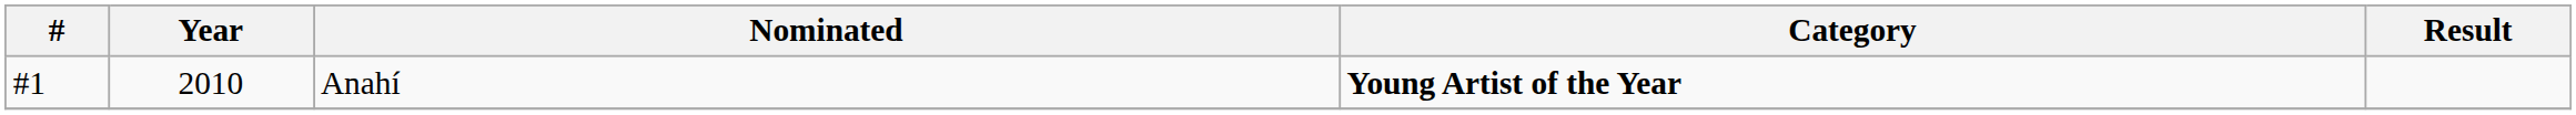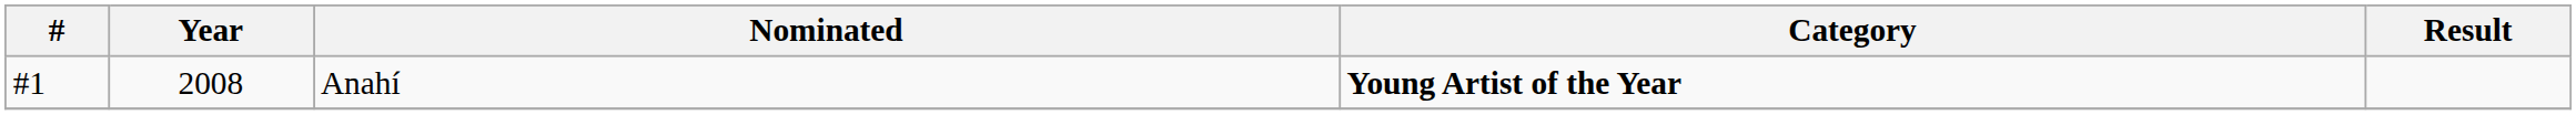Anahí | Year: 2010 -> 2008
